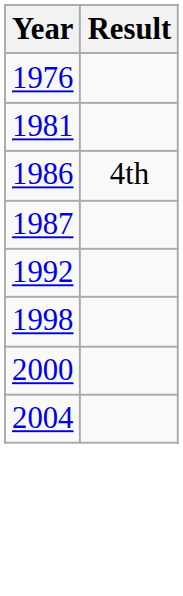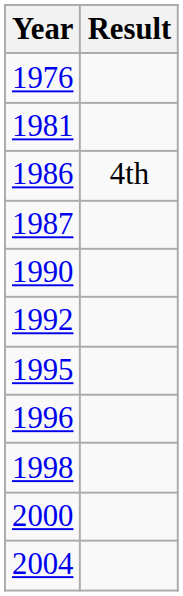+ row: 1990
+ row: 1995
+ row: 1996
